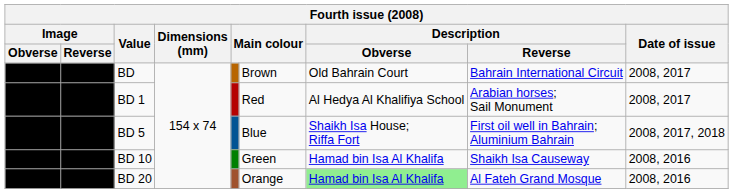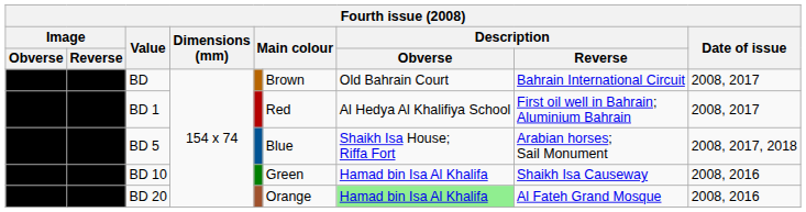BD 1 | Description / Reverse: Arabian horses; Sail Monument -> First oil well in Bahrain; Aluminium Bahrain
BD 5 | Description / Reverse: First oil well in Bahrain; Aluminium Bahrain -> Arabian horses; Sail Monument
